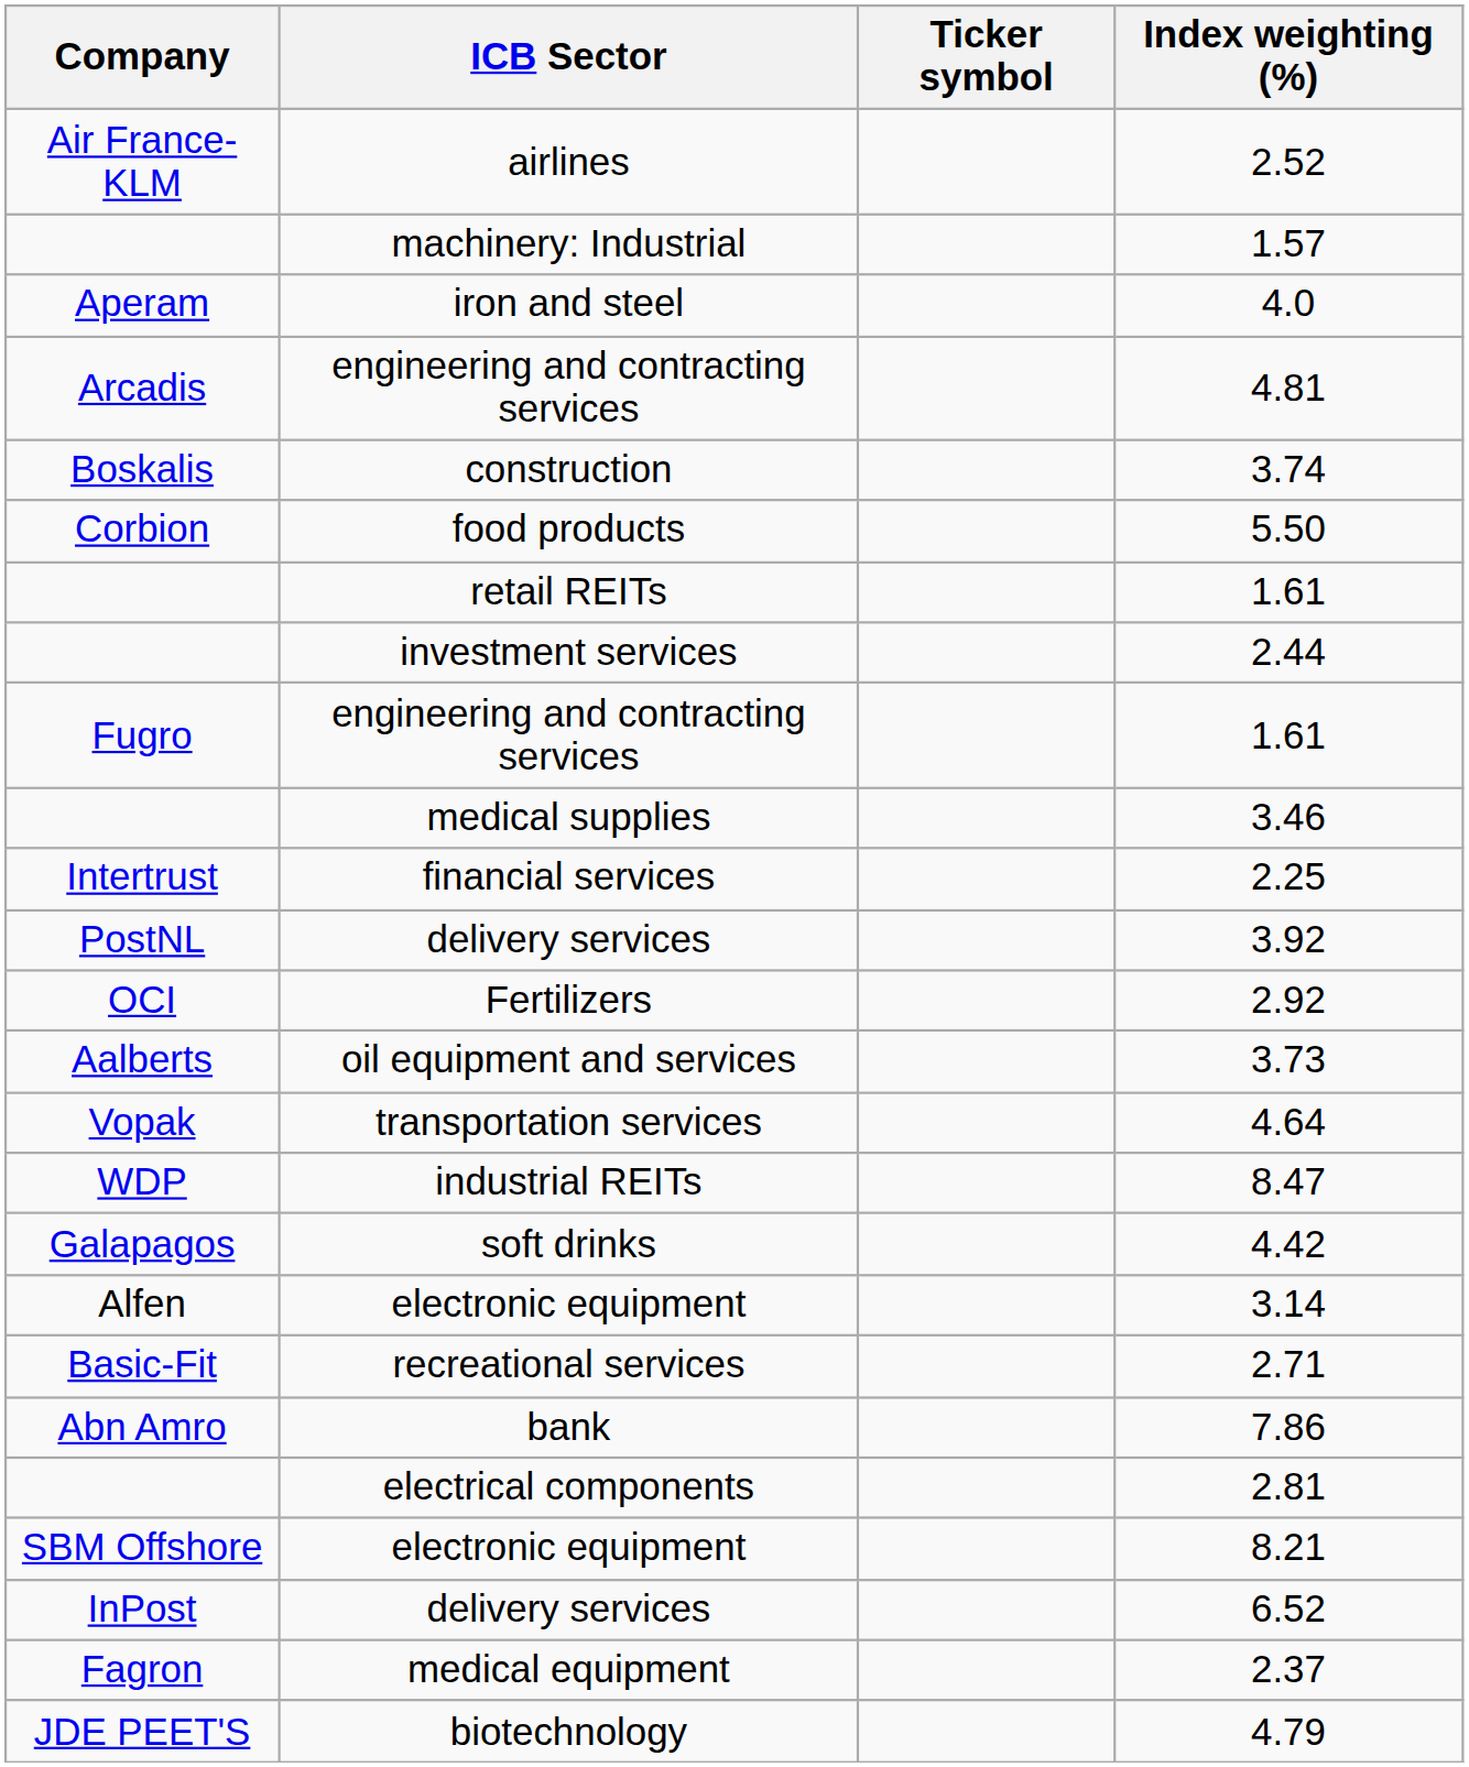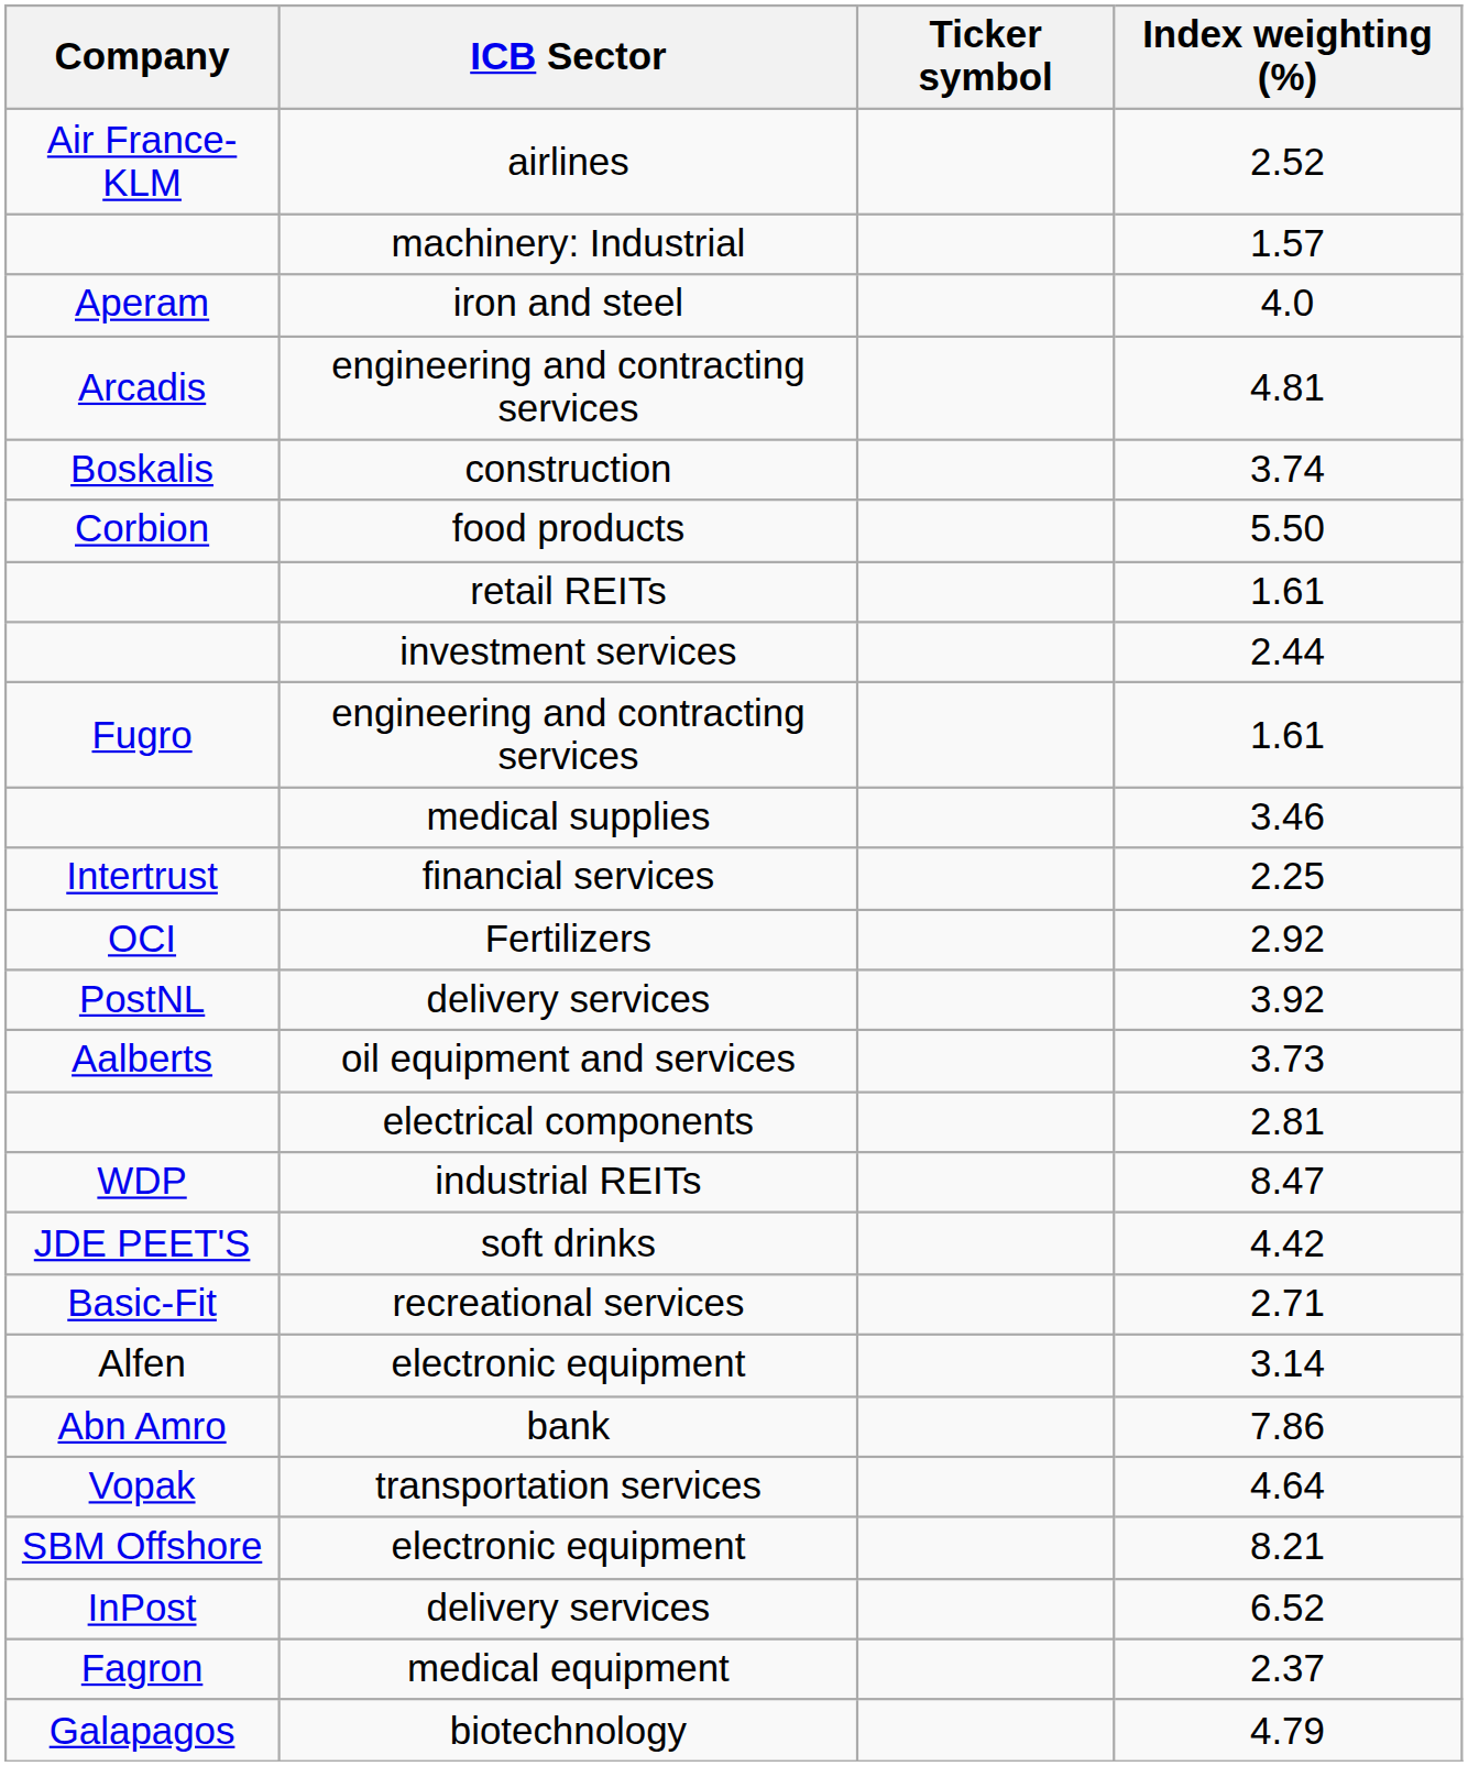rows swapped: 2.92 <-> 3.92
rows swapped: 2.81 <-> 4.64
4.42 | Company: Galapagos -> JDE PEET'S
rows swapped: 3.14 <-> 2.71
4.79 | Company: JDE PEET'S -> Galapagos
